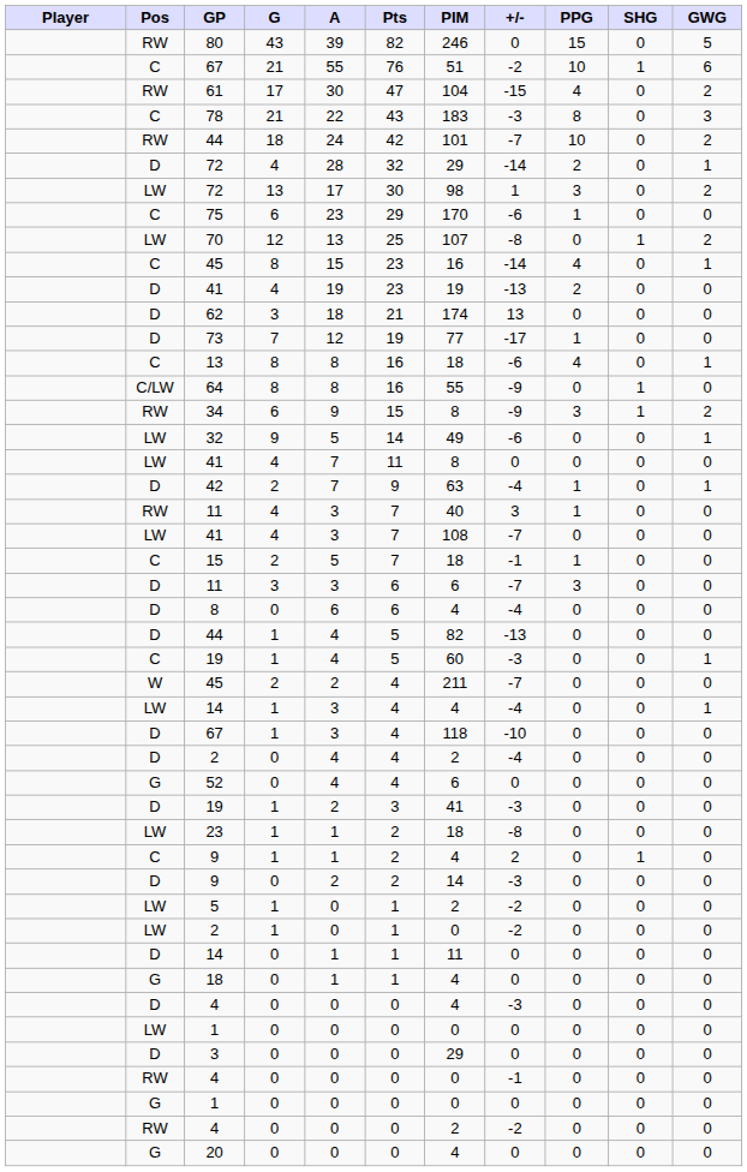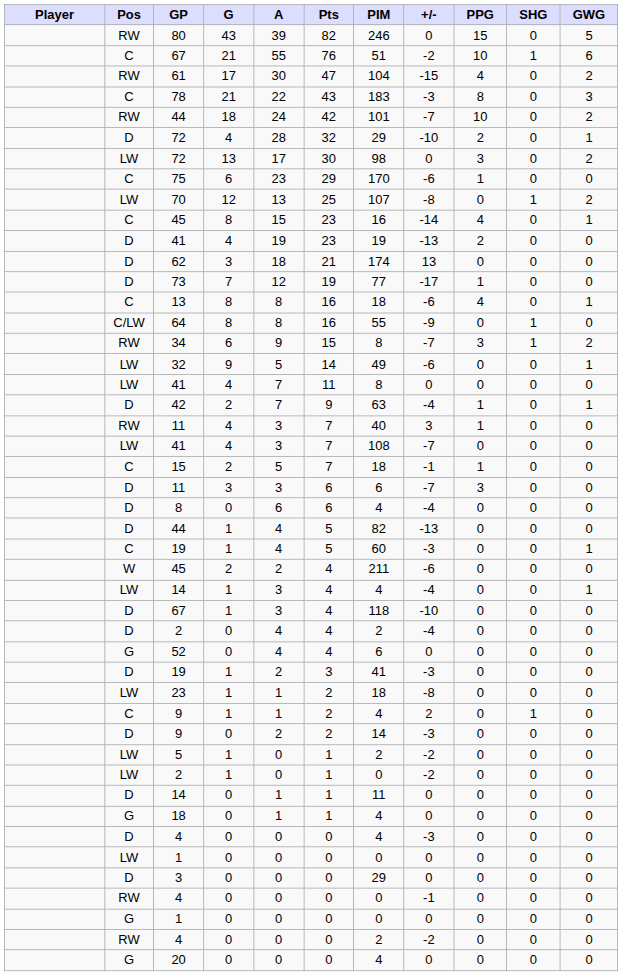D / 72 | +/-: -14 -> -10
LW / 72 | +/-: 1 -> 0
34 | +/-: -9 -> -7
W / 45 | +/-: -7 -> -6
